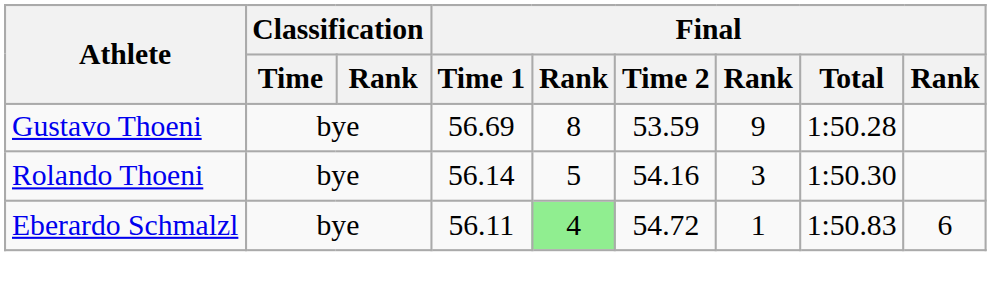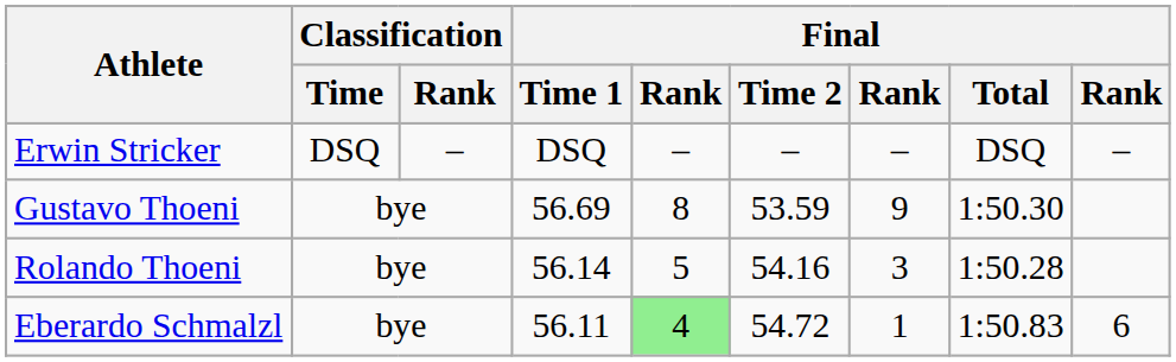+ row: Erwin Stricker | DSQ | – | DSQ | – | – | – | DSQ | –
Gustavo Thoeni | Final / Total: 1:50.28 -> 1:50.30
Rolando Thoeni | Final / Total: 1:50.30 -> 1:50.28
